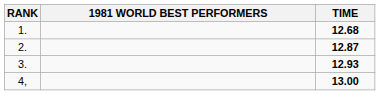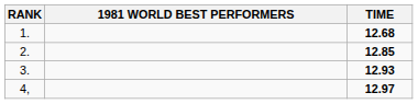2. | TIME: 12.87 -> 12.85
4, | TIME: 13.00 -> 12.97
